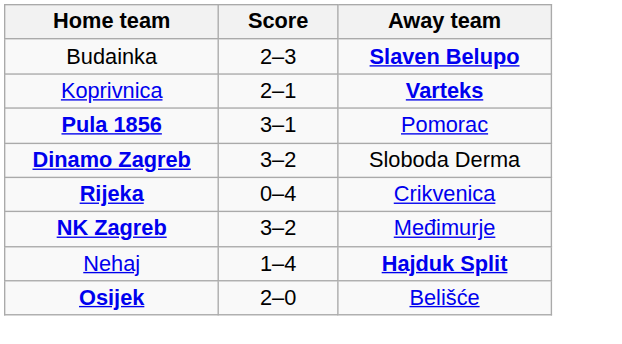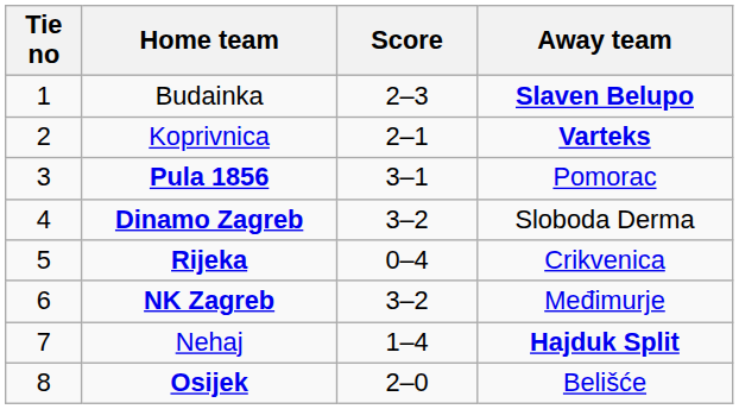+ column: Tie no | 1 | 2 | 3 | 4 | 5 | 6 | 7 | 8
